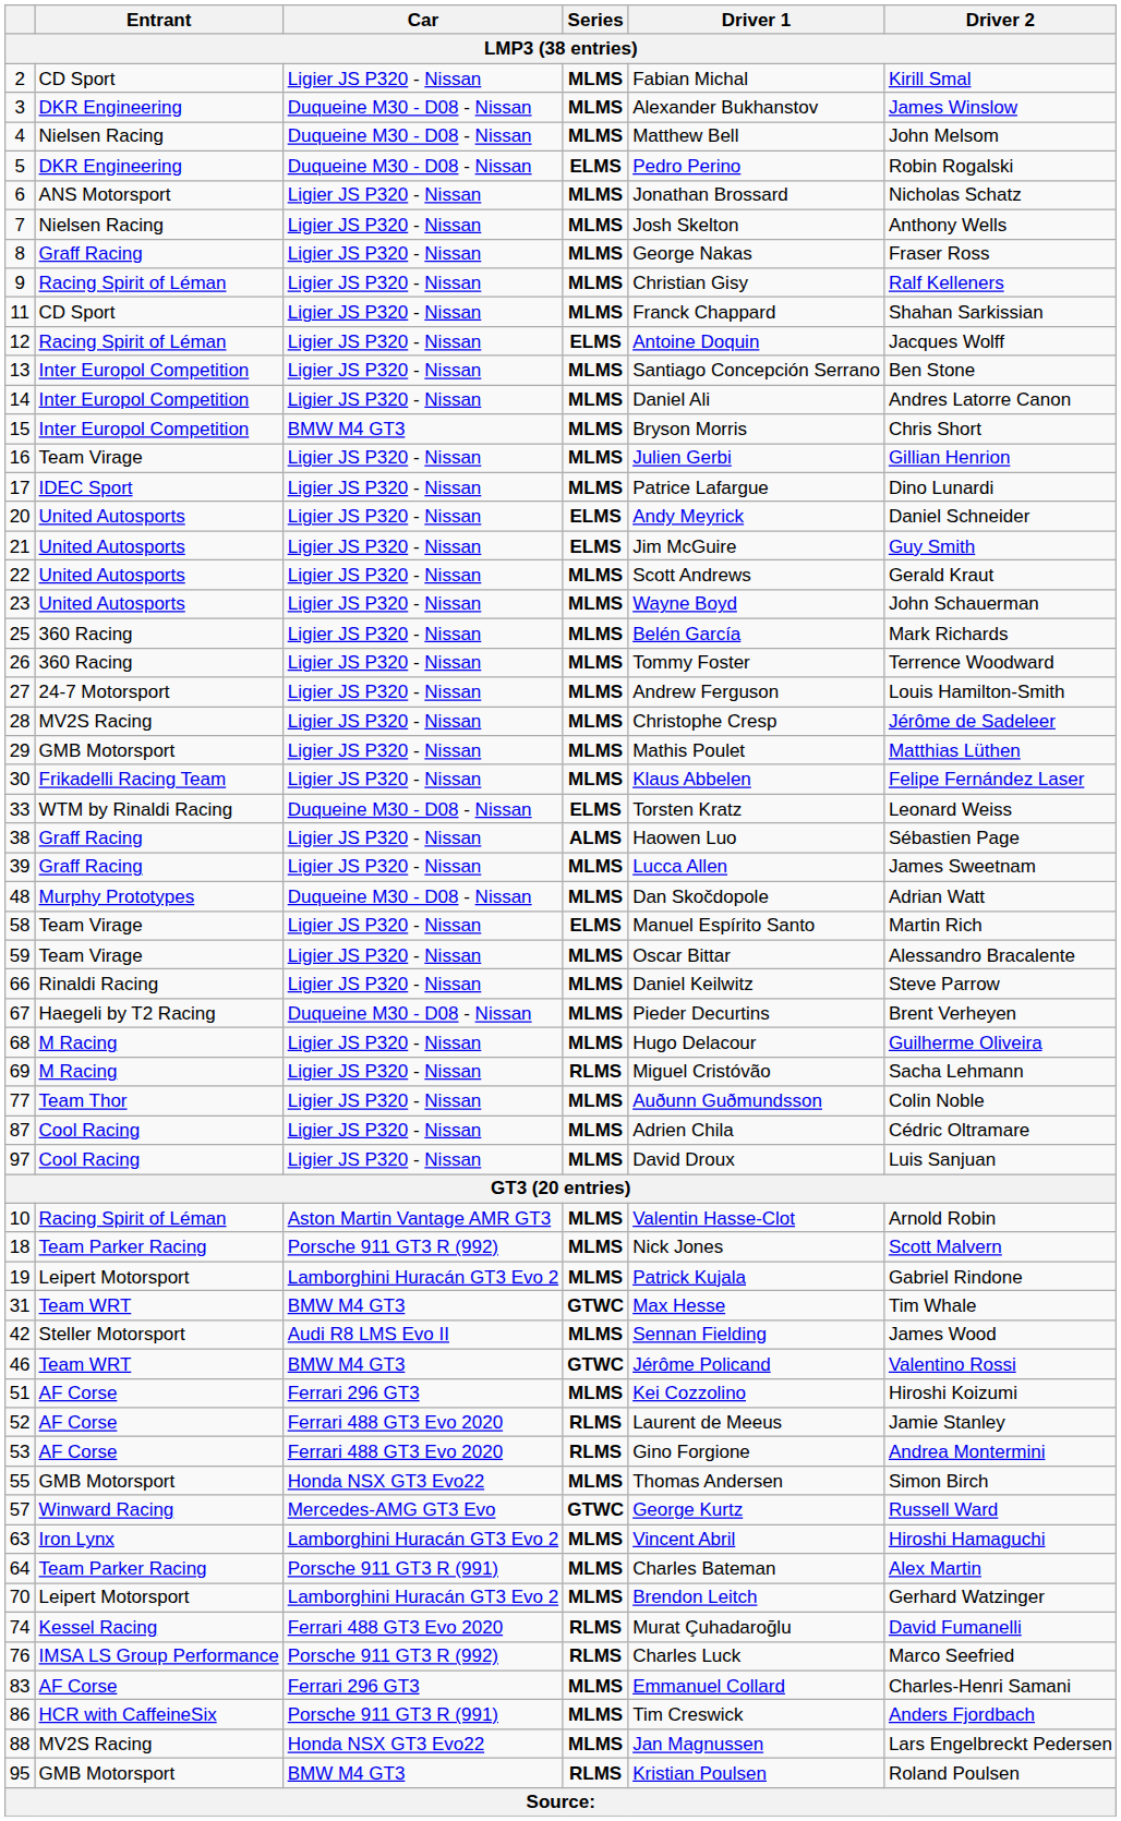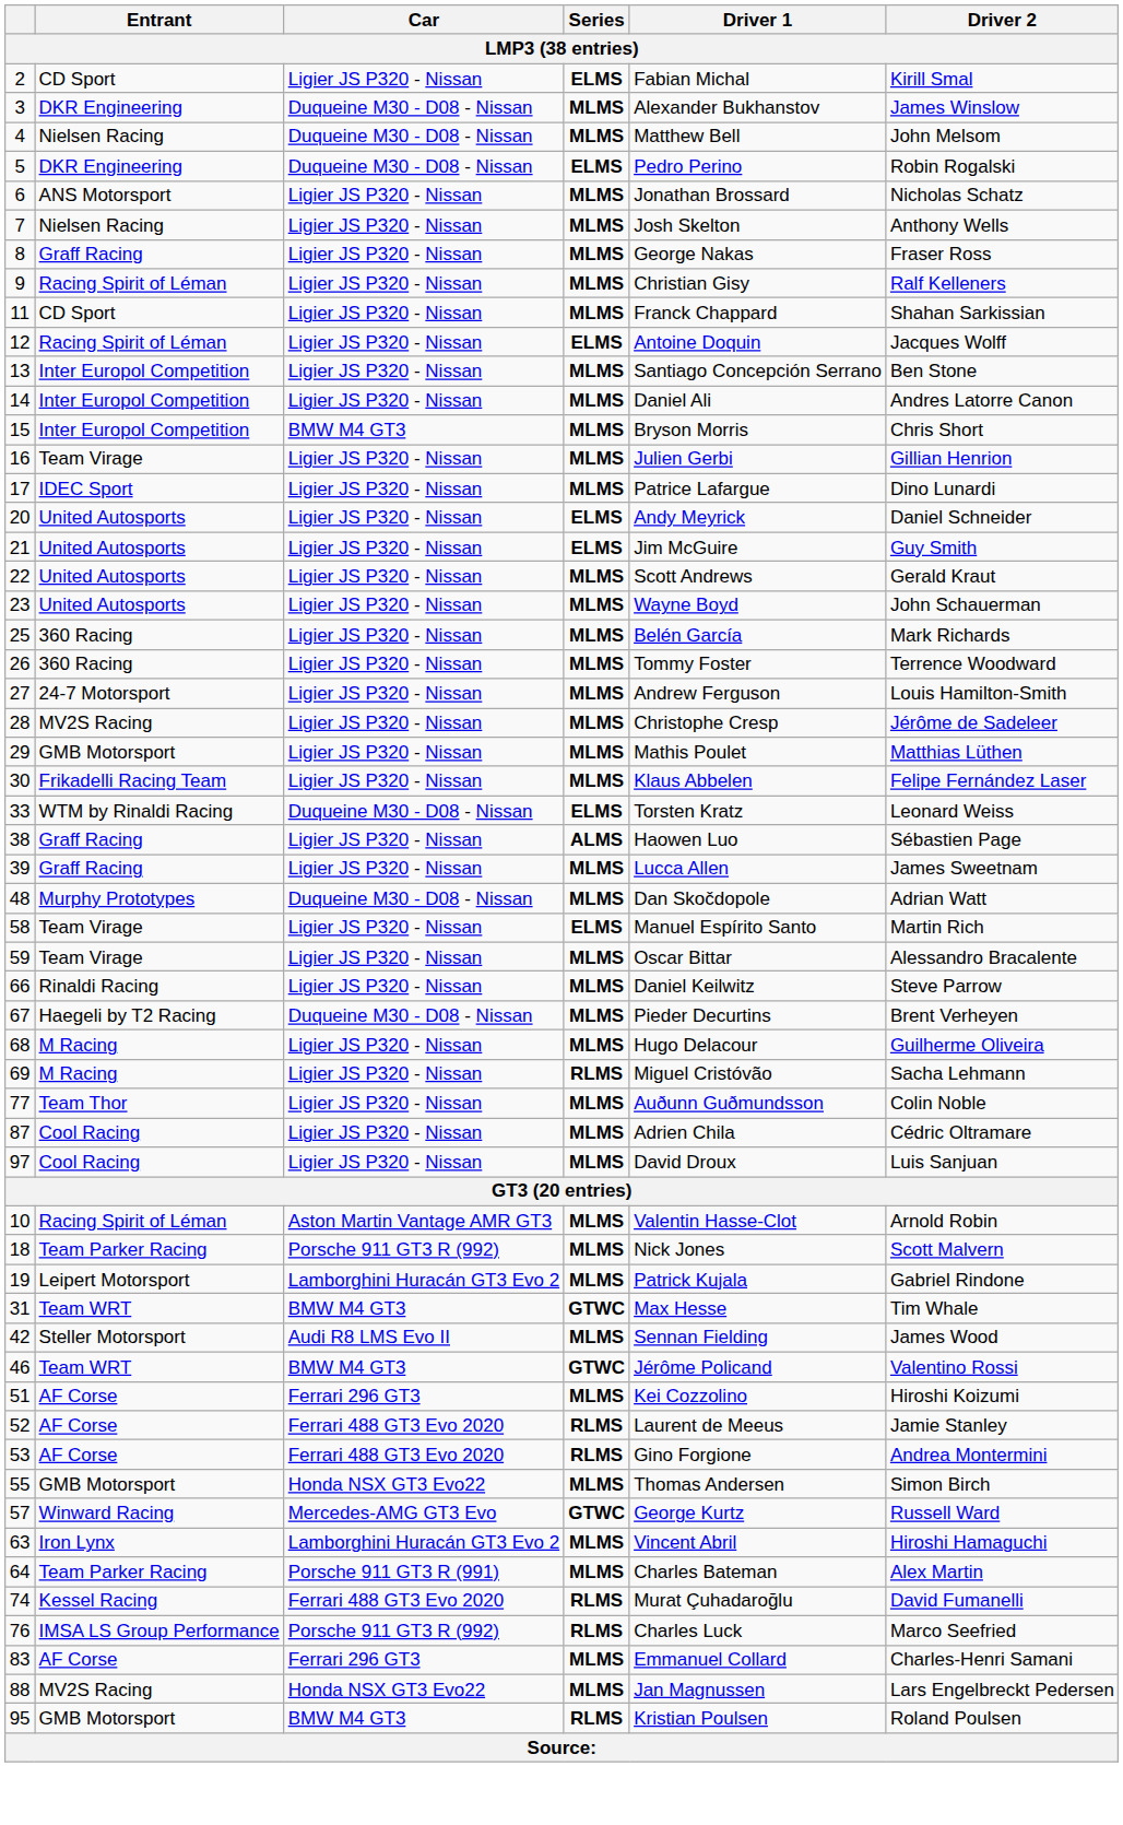2 | Series: MLMS -> ELMS
- row: 70 | Leipert Motorsport | Lamborghini Huracán GT3 Evo 2 | MLMS | Brendon Leitch | Gerhard Watzinger
- row: 86 | HCR with CaffeineSix | Porsche 911 GT3 R (991) | MLMS | Tim Creswick | Anders Fjordbach
